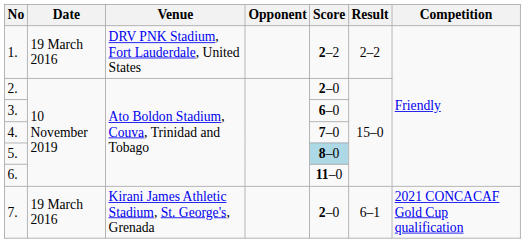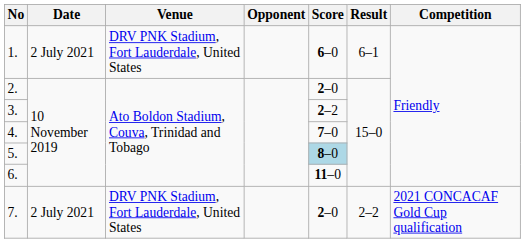1. | Date: 19 March 2016 -> 2 July 2021
1. | Score: 2–2 -> 6–0
1. | Result: 2–2 -> 6–1
3. | Score: 6–0 -> 2–2
7. | Date: 19 March 2016 -> 2 July 2021
7. | Venue: Kirani James Athletic Stadium, St. George's, Grenada -> DRV PNK Stadium, Fort Lauderdale, United States
7. | Result: 6–1 -> 2–2
